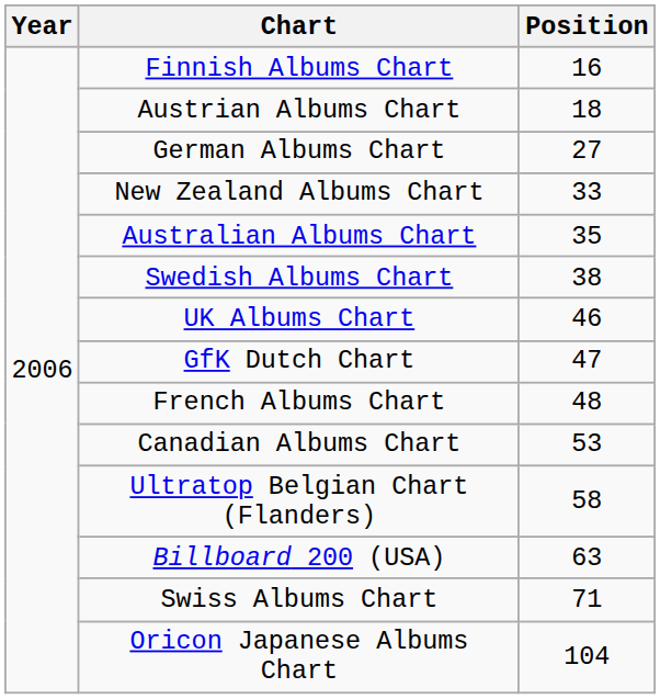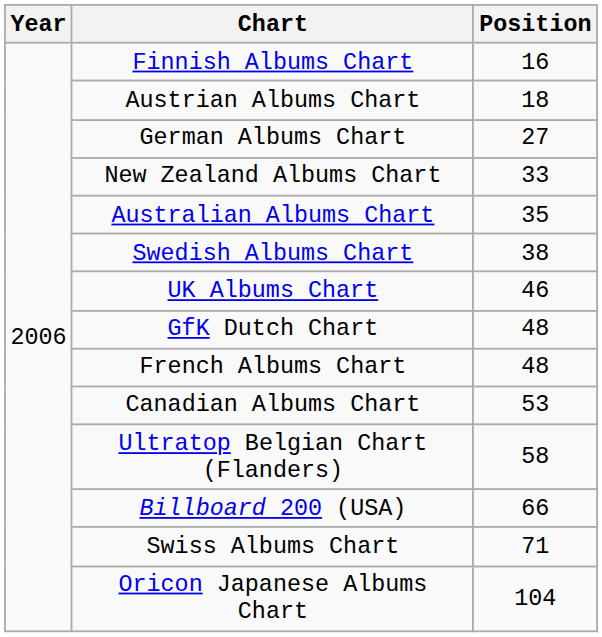GfK Dutch Chart | Position: 47 -> 48
Billboard 200 (USA) | Position: 63 -> 66
